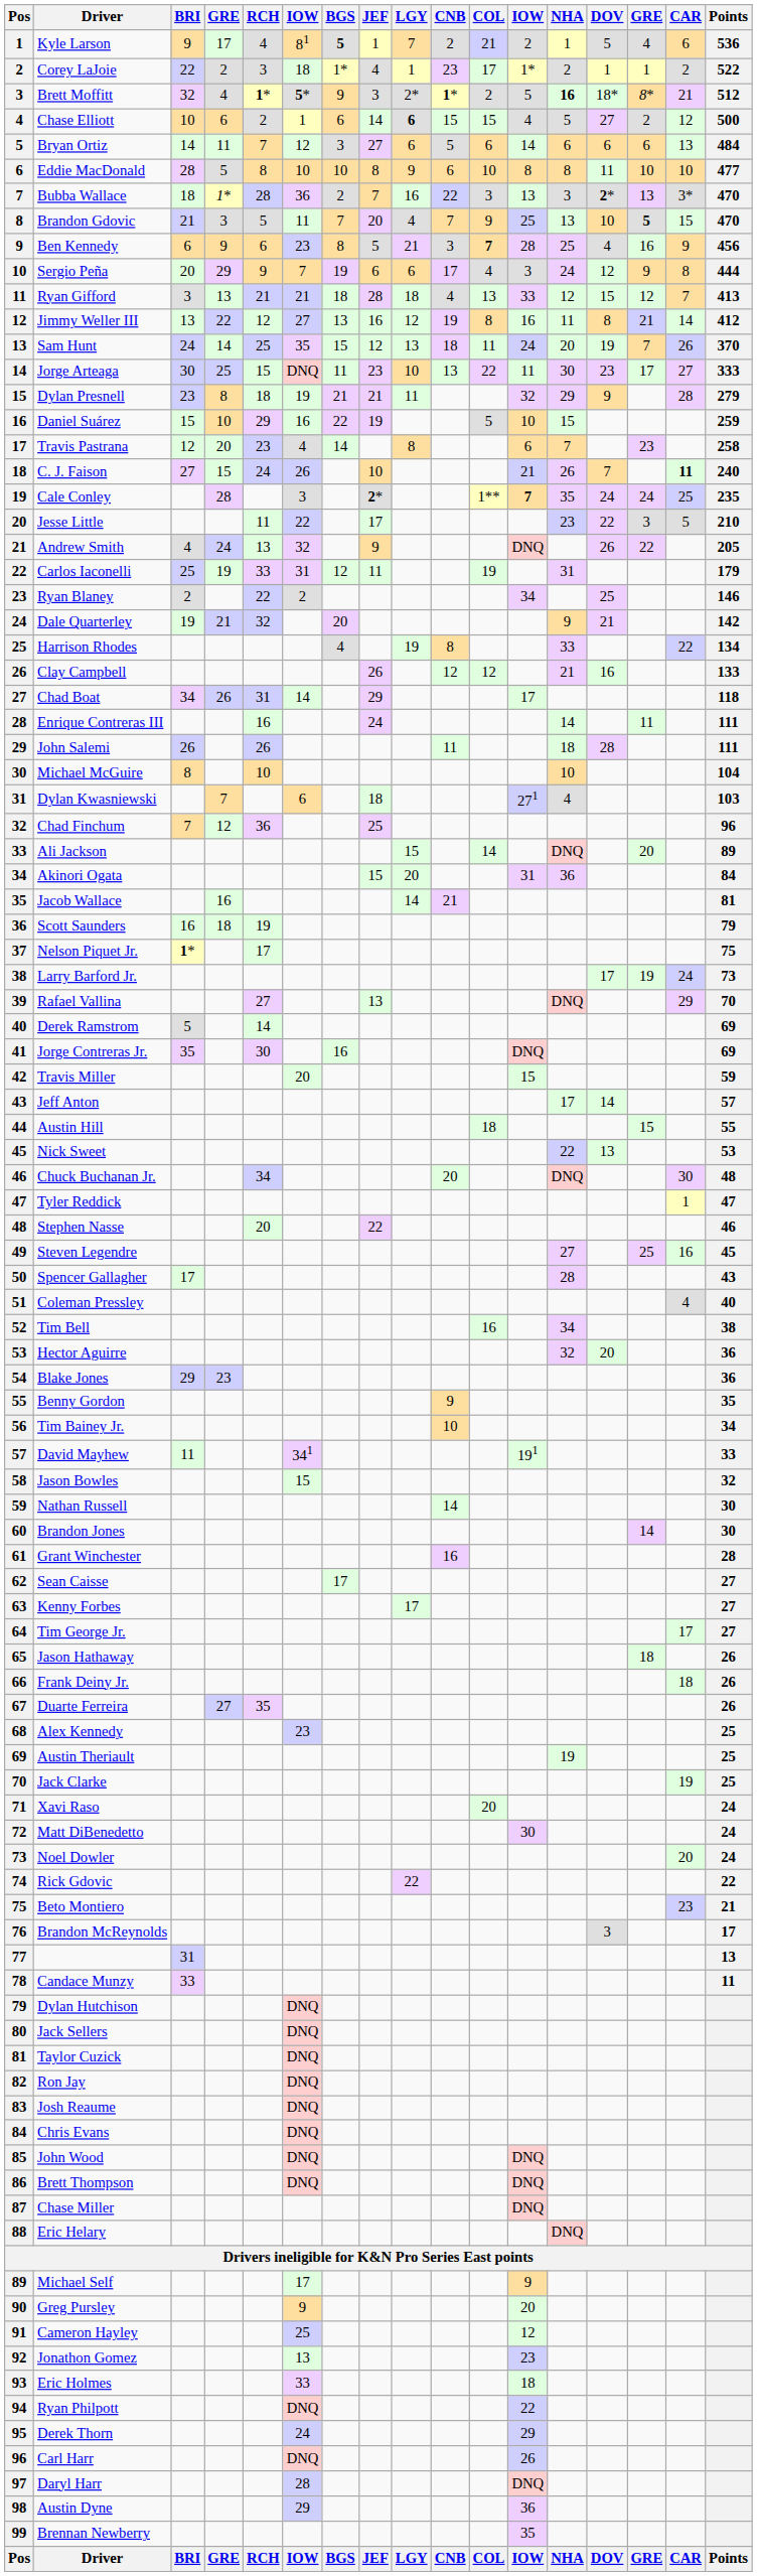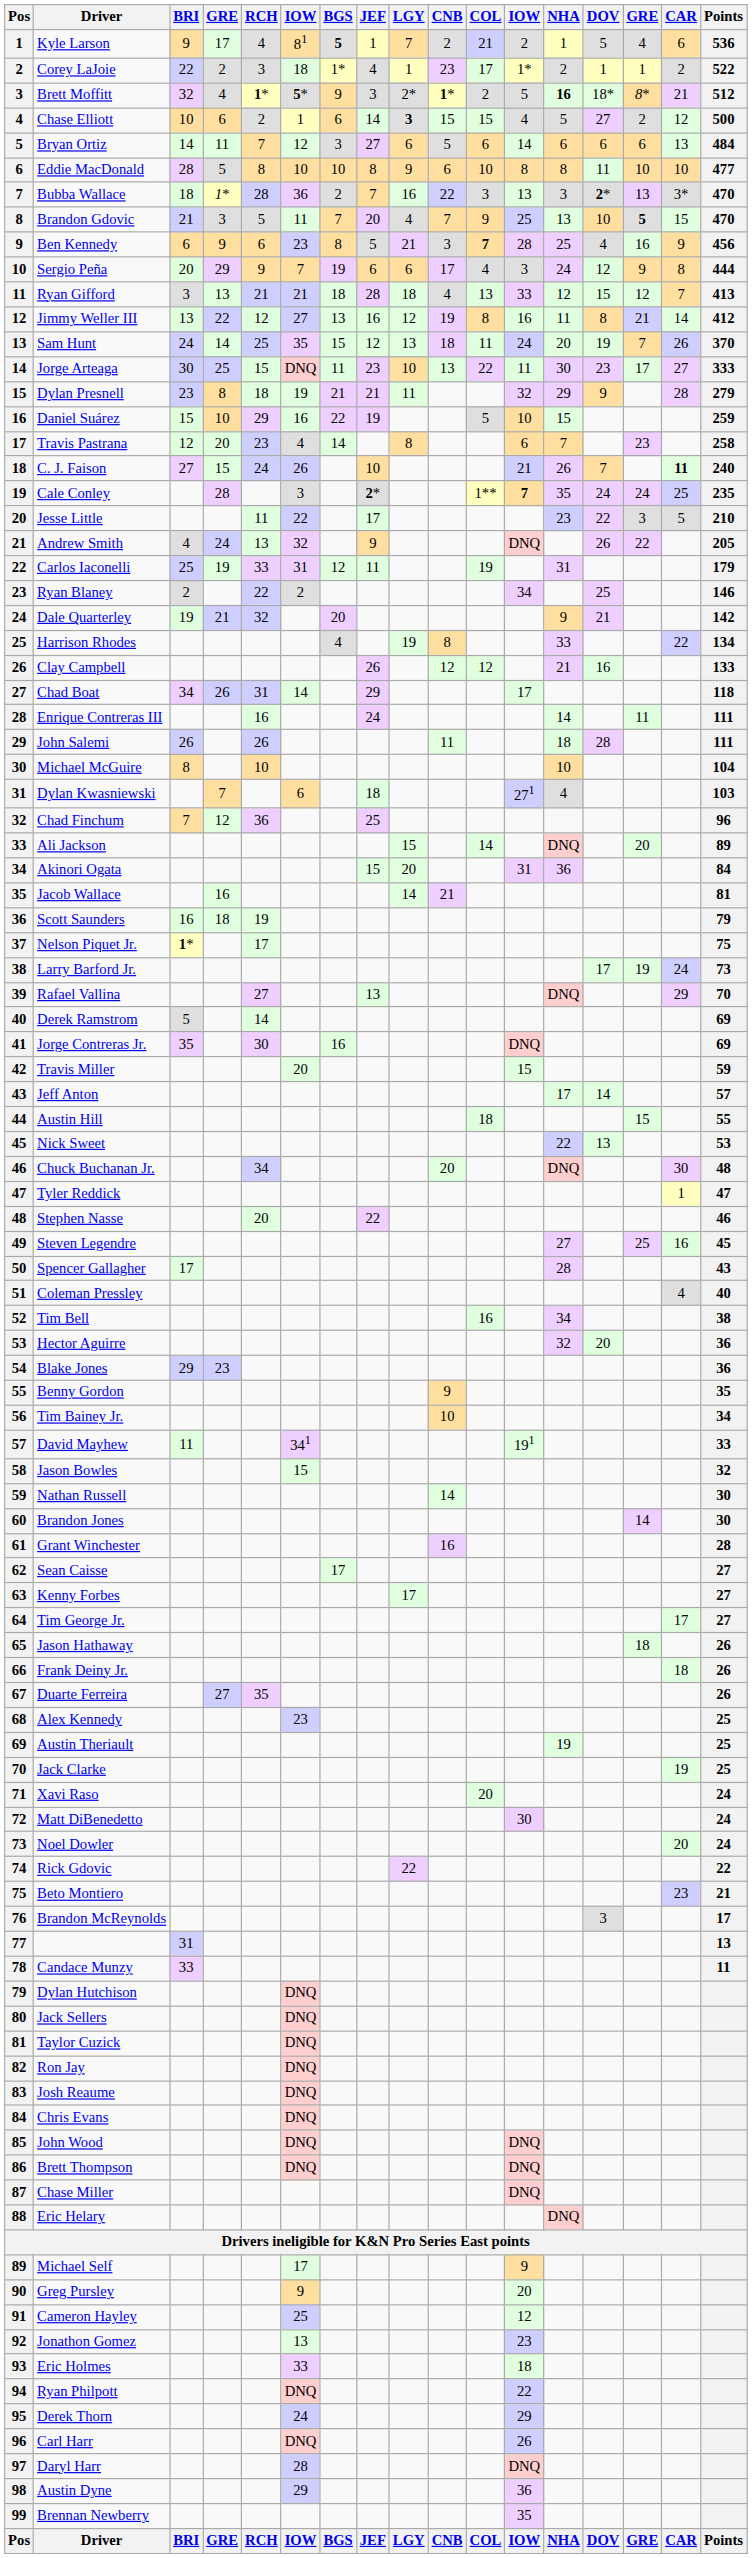Chase Elliott | LGY: 6 -> 3
